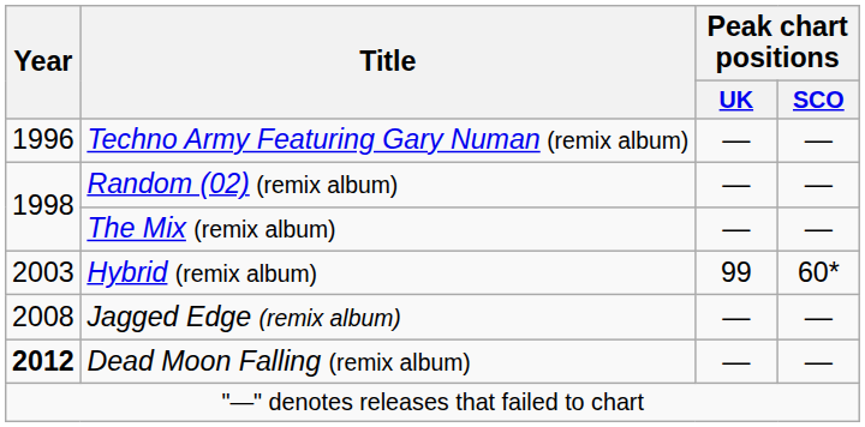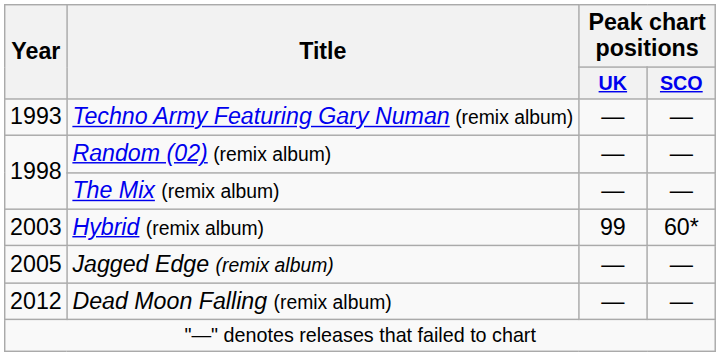Techno Army Featuring Gary Numan (remix album) | Year: 1996 -> 1993
Jagged Edge (remix album) | Year: 2008 -> 2005
Dead Moon Falling (remix album) | Year: bold -> normal
